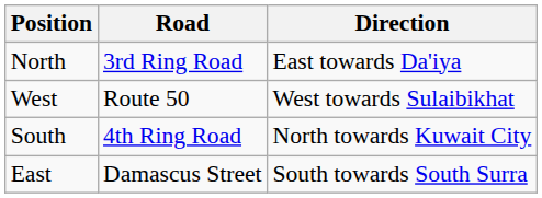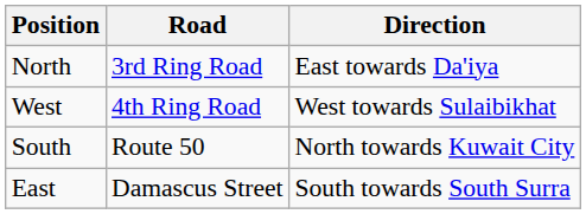West | Road: Route 50 -> 4th Ring Road
South | Road: 4th Ring Road -> Route 50
